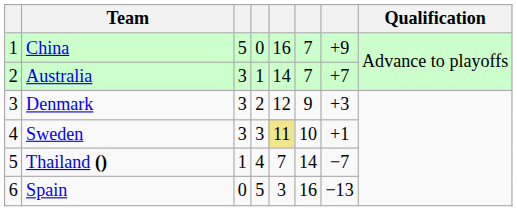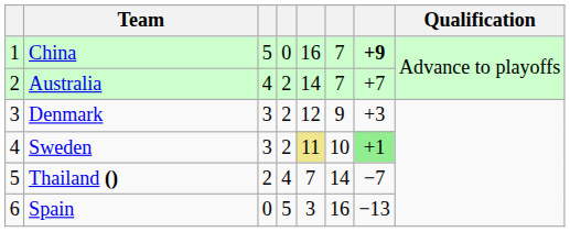China | column 7: normal -> bold
Australia | column 3: 3 -> 4
Australia | column 4: 1 -> 2
Sweden | column 4: 3 -> 2
Sweden | column 7: no background -> lightgreen background
Thailand () | column 3: 1 -> 2
